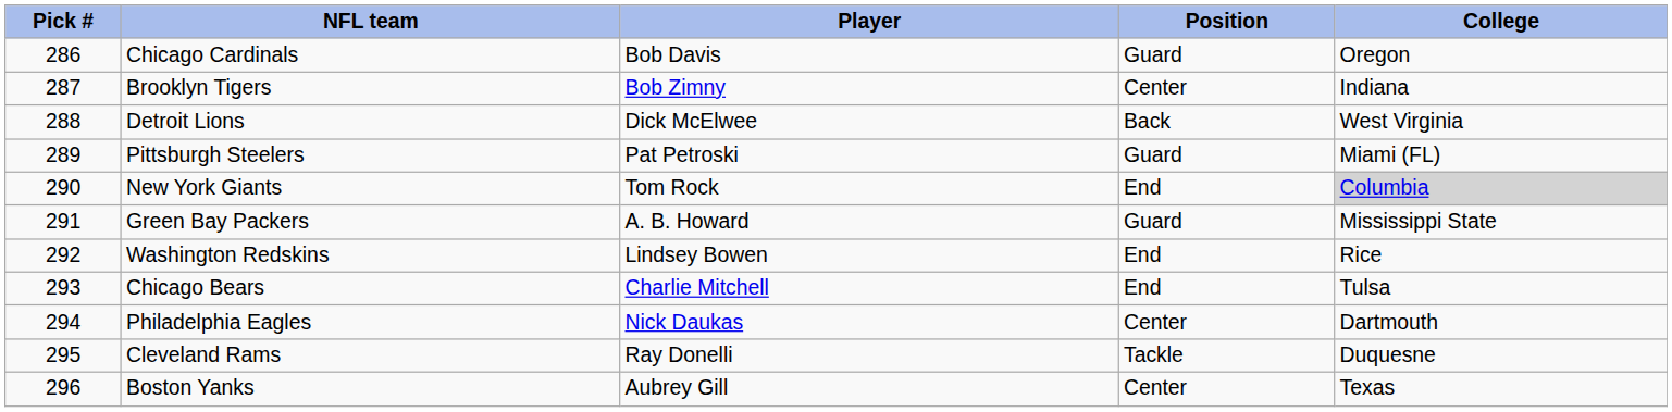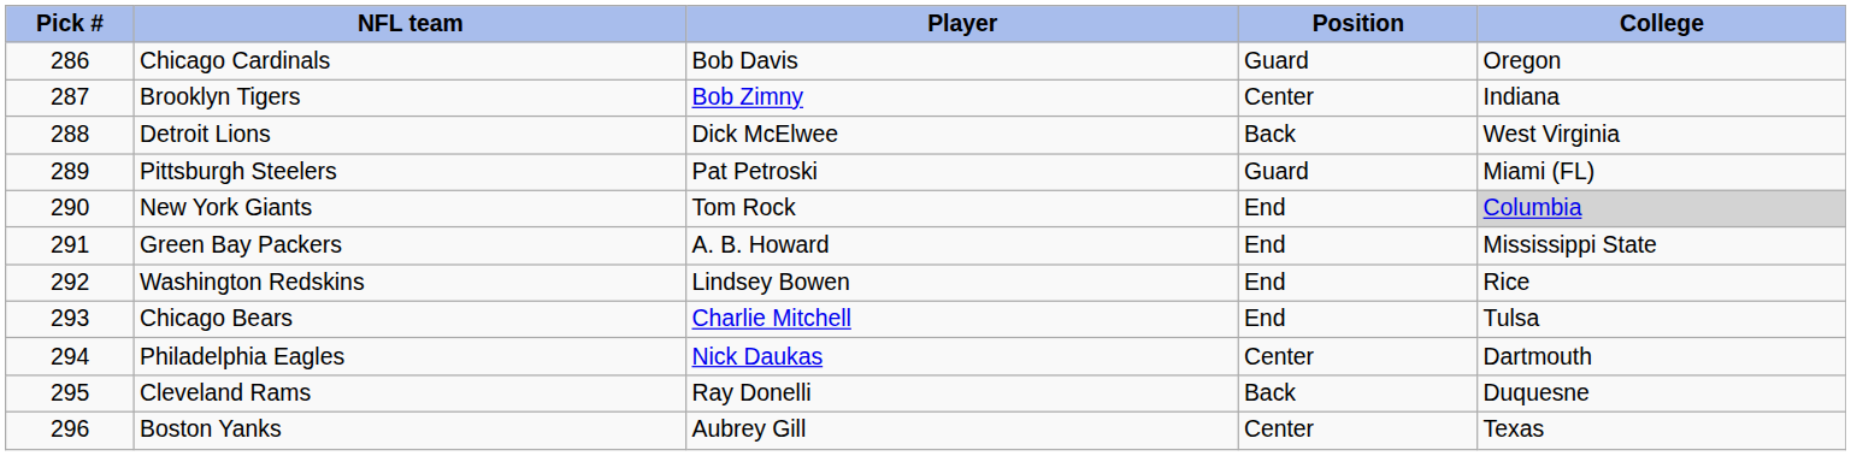Green Bay Packers | Position: Guard -> End
Cleveland Rams | Position: Tackle -> Back
